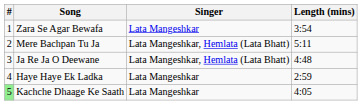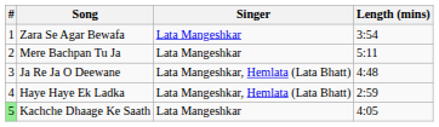Mere Bachpan Tu Ja | Singer: Lata Mangeshkar, Hemlata (Lata Bhatt) -> Lata Mangeshkar
Haye Haye Ek Ladka | Singer: Lata Mangeshkar -> Lata Mangeshkar, Hemlata (Lata Bhatt)
